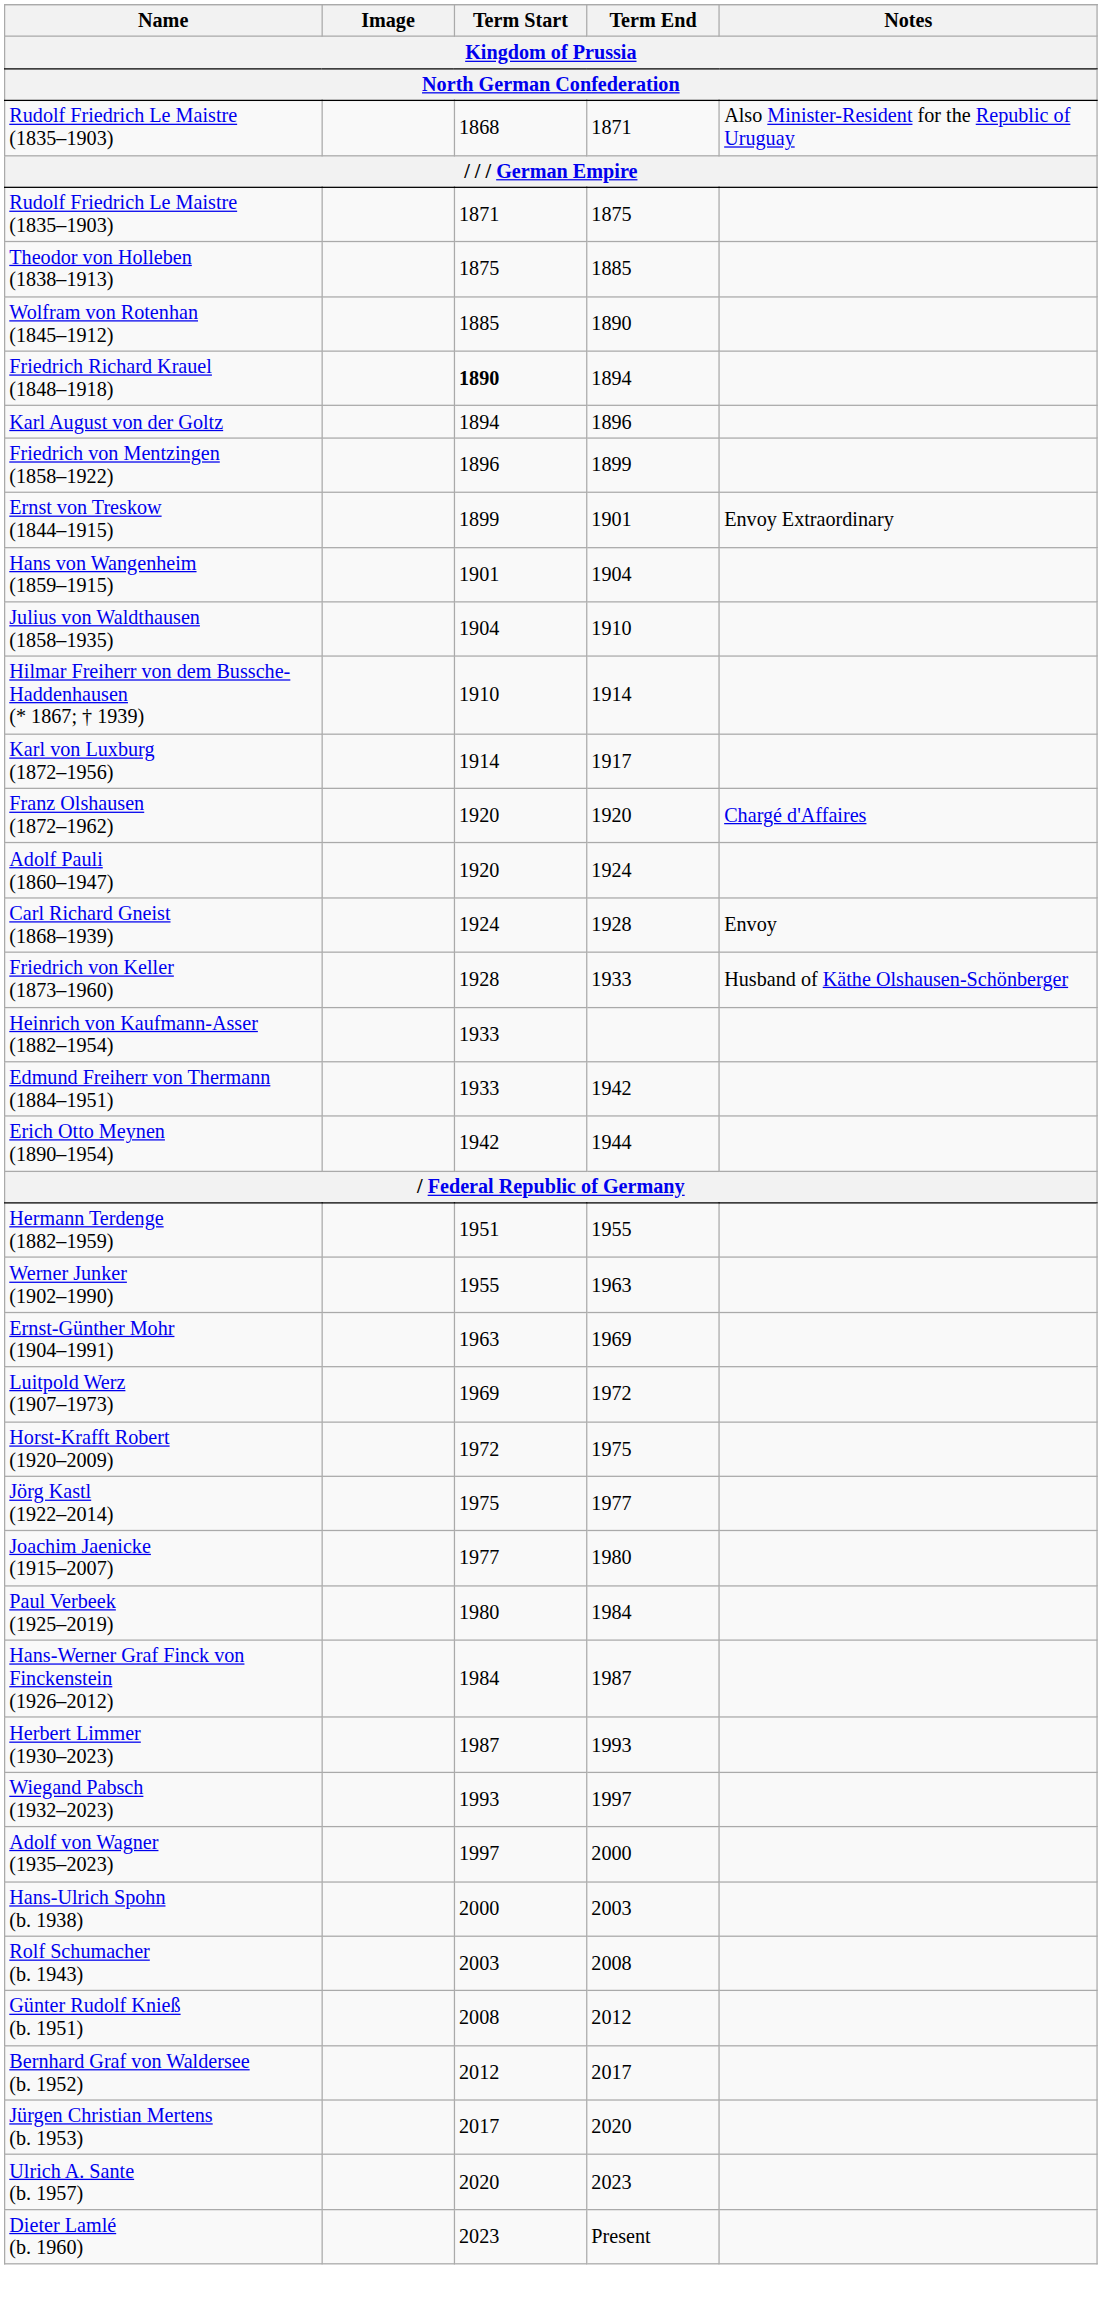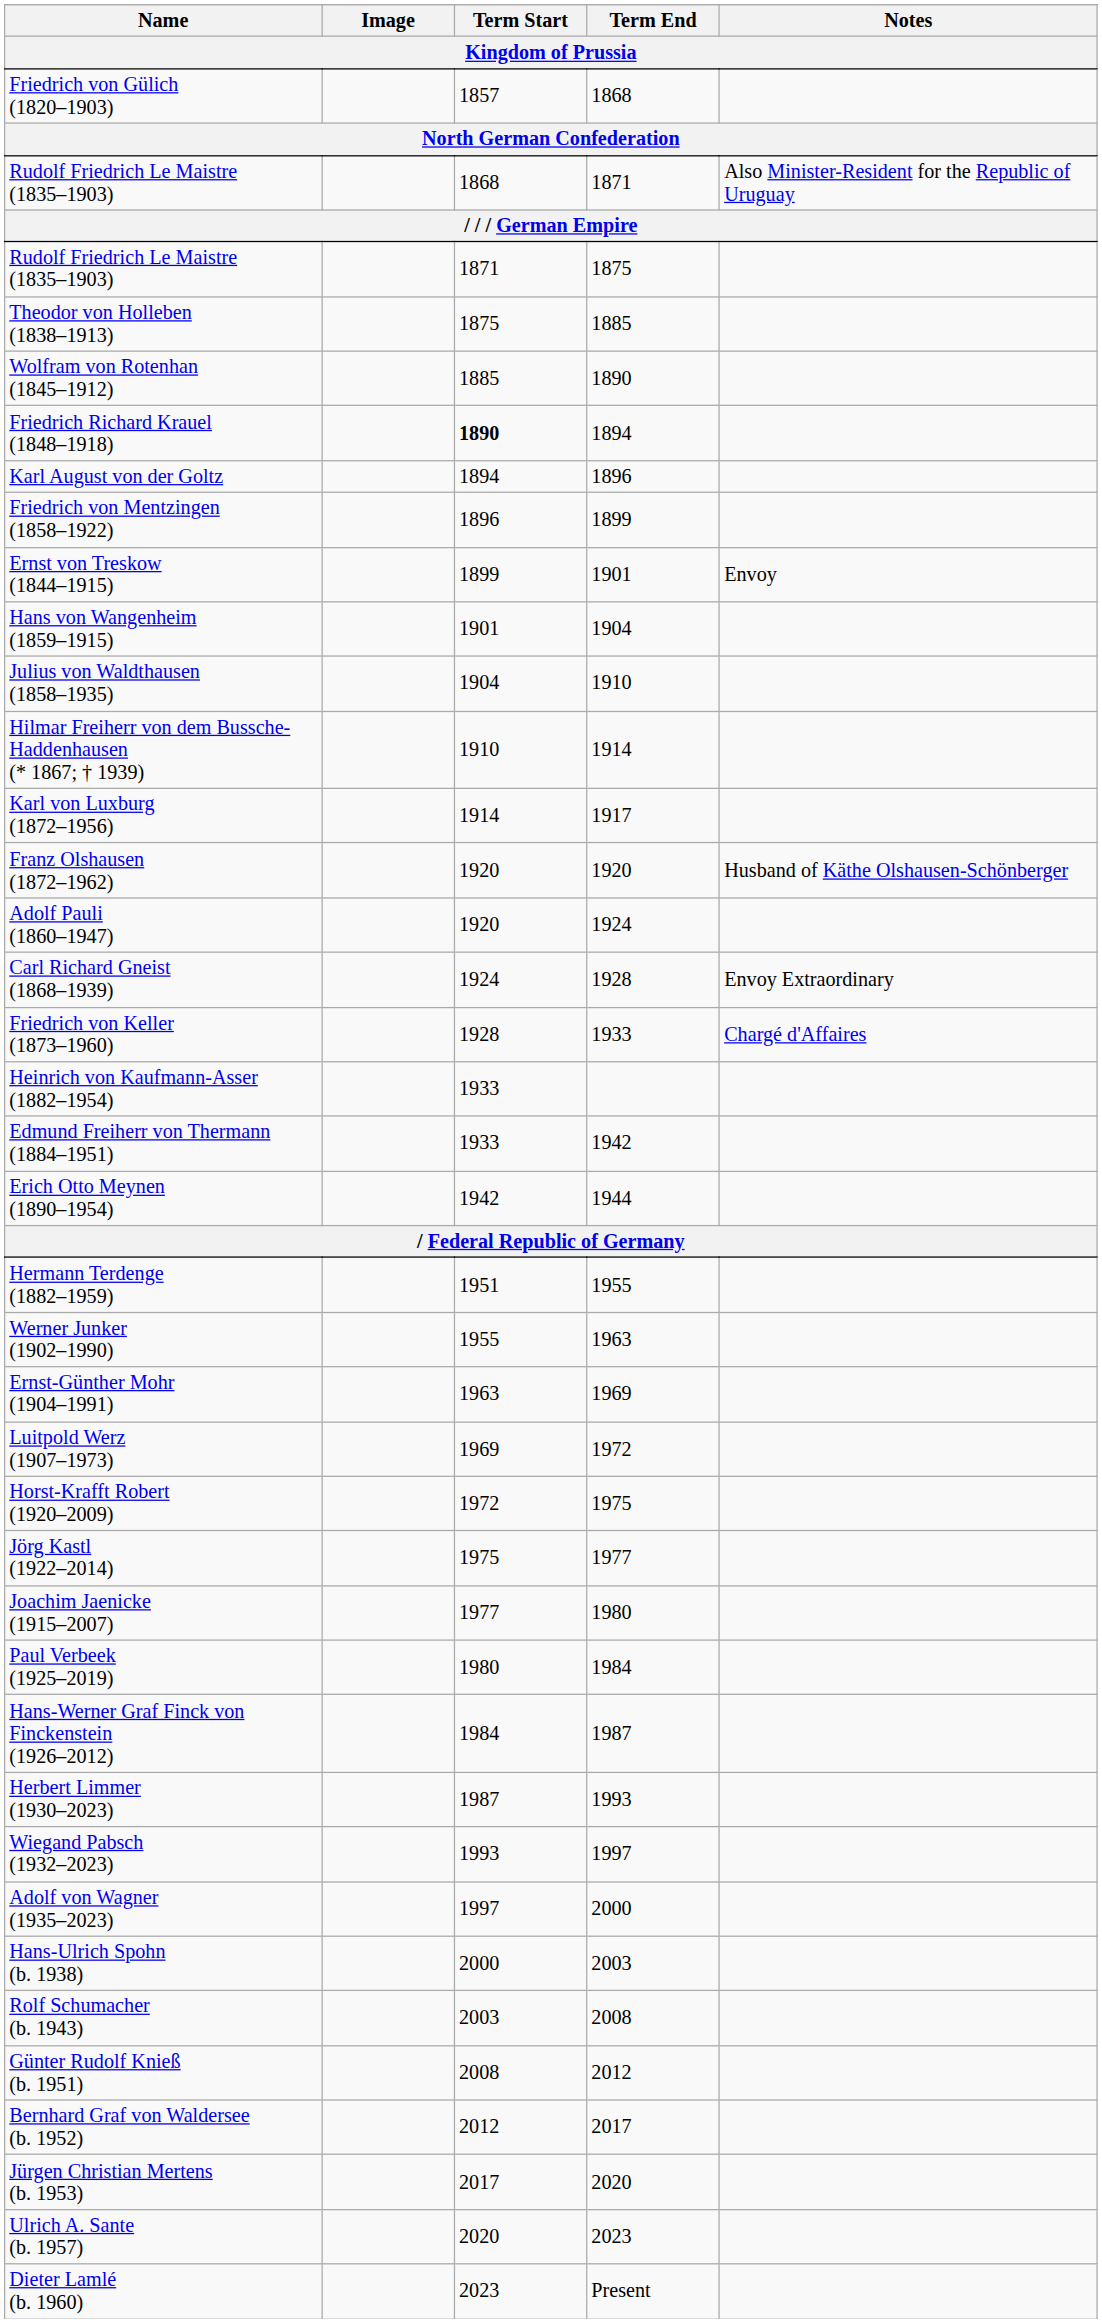+ row: Friedrich von Gülich (1820–1903) | 1857 | 1868
Ernst von Treskow (1844–1915) | Notes: Envoy Extraordinary -> Envoy
Franz Olshausen (1872–1962) | Notes: Chargé d'Affaires -> Husband of Käthe Olshausen-Schönberger
Carl Richard Gneist (1868–1939) | Notes: Envoy -> Envoy Extraordinary
Friedrich von Keller (1873–1960) | Notes: Husband of Käthe Olshausen-Schönberger -> Chargé d'Affaires
